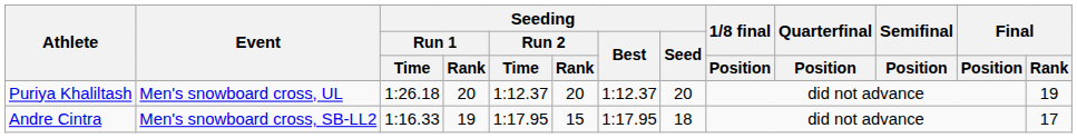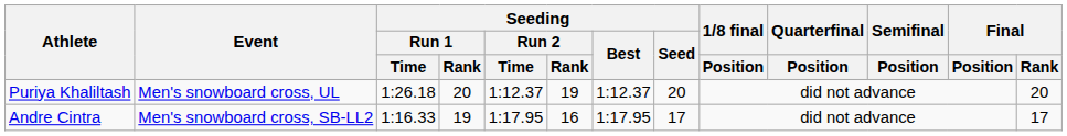Puriya Khaliltash | Seeding / Run 2 / Rank: 20 -> 19
Puriya Khaliltash | Final / Rank: 19 -> 20
Andre Cintra | Seeding / Run 2 / Rank: 15 -> 16
Andre Cintra | Seeding / Seed: 18 -> 17
